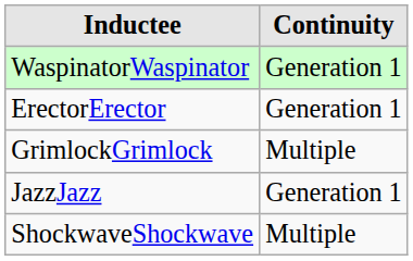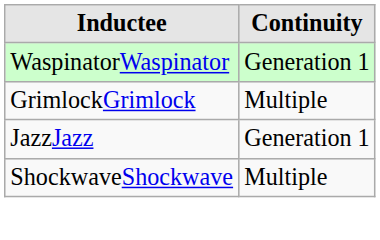- row: ErectorErector | Generation 1
